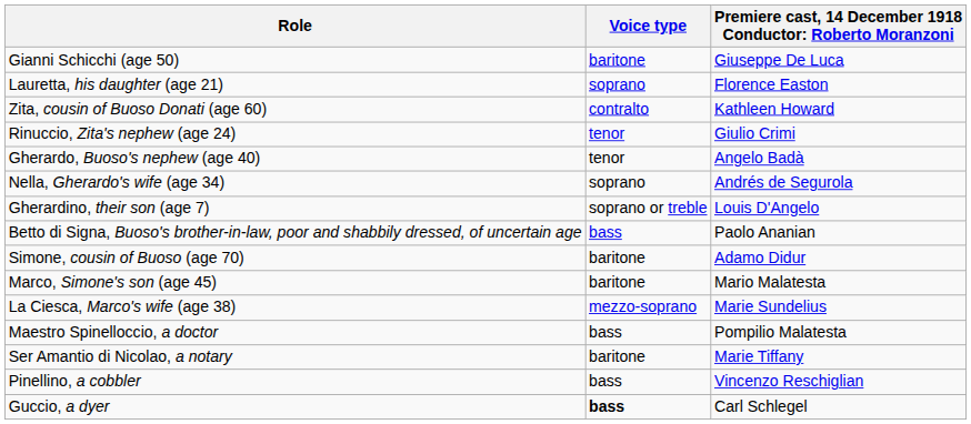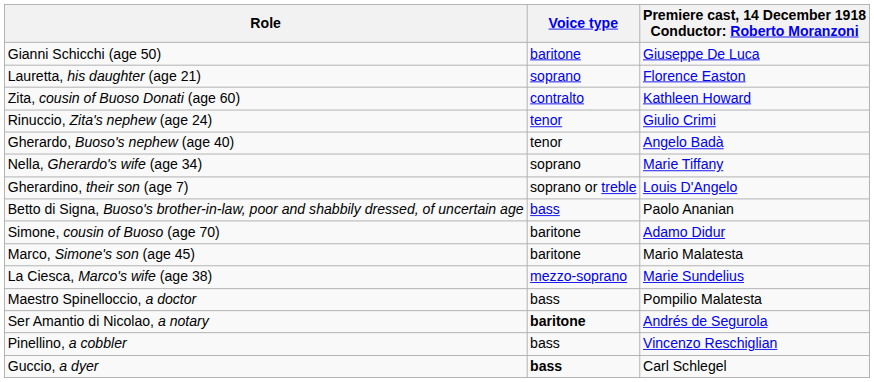Nella, Gherardo's wife (age 34) | column 3: Andrés de Segurola -> Marie Tiffany
Ser Amantio di Nicolao, a notary | Voice type: normal -> bold
Ser Amantio di Nicolao, a notary | column 3: Marie Tiffany -> Andrés de Segurola
